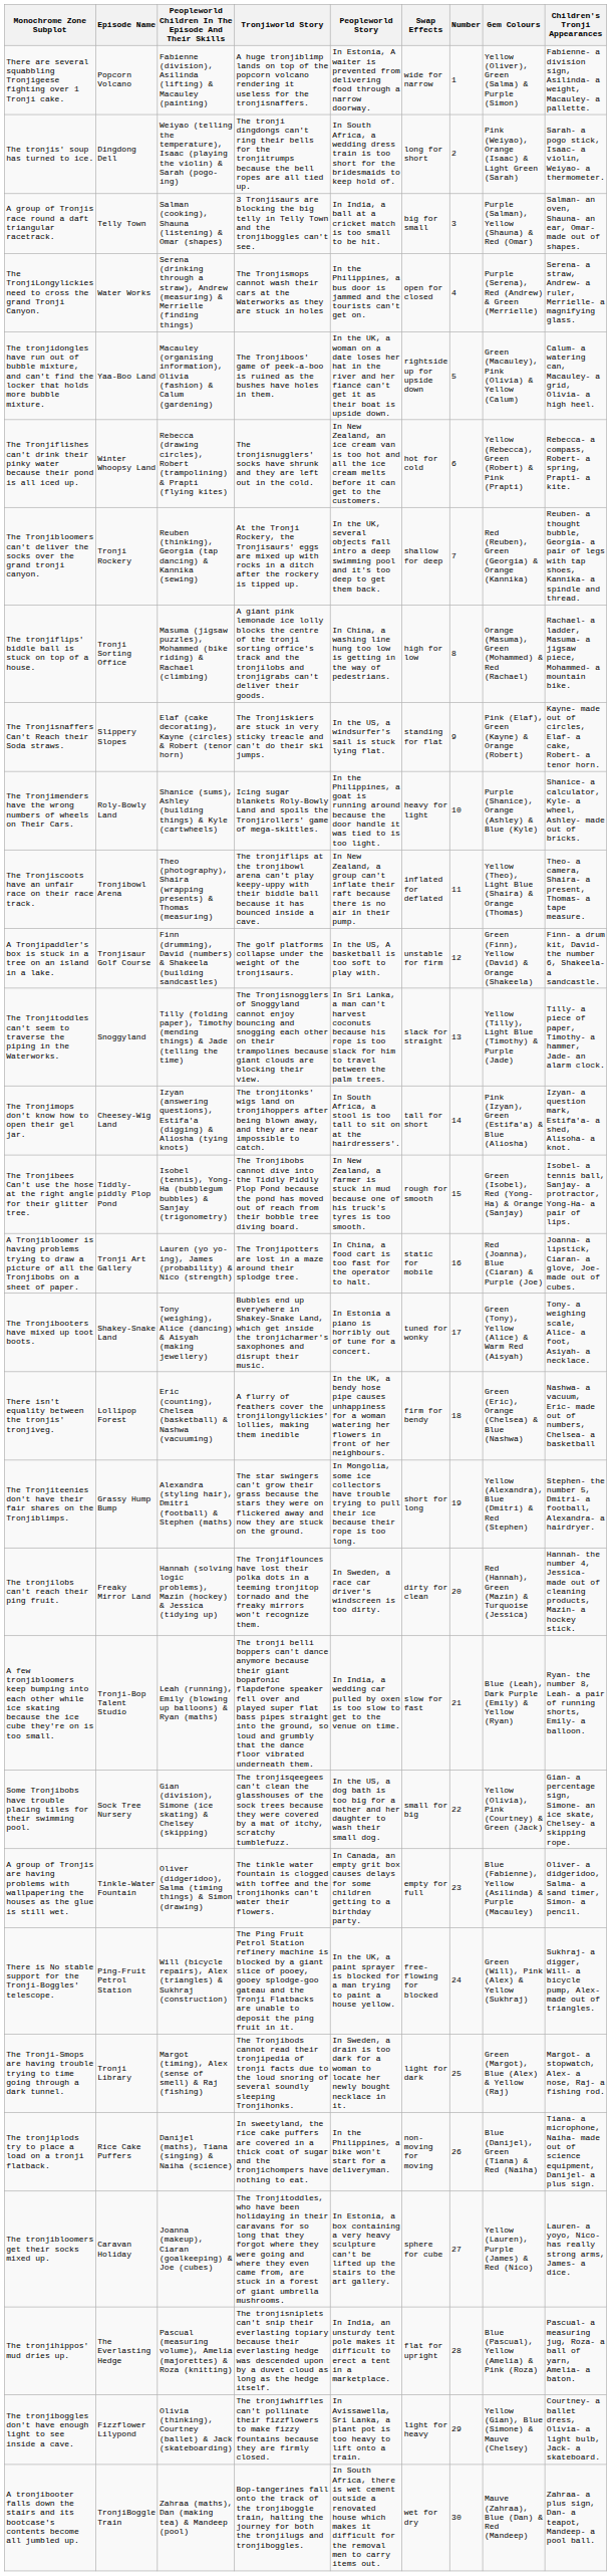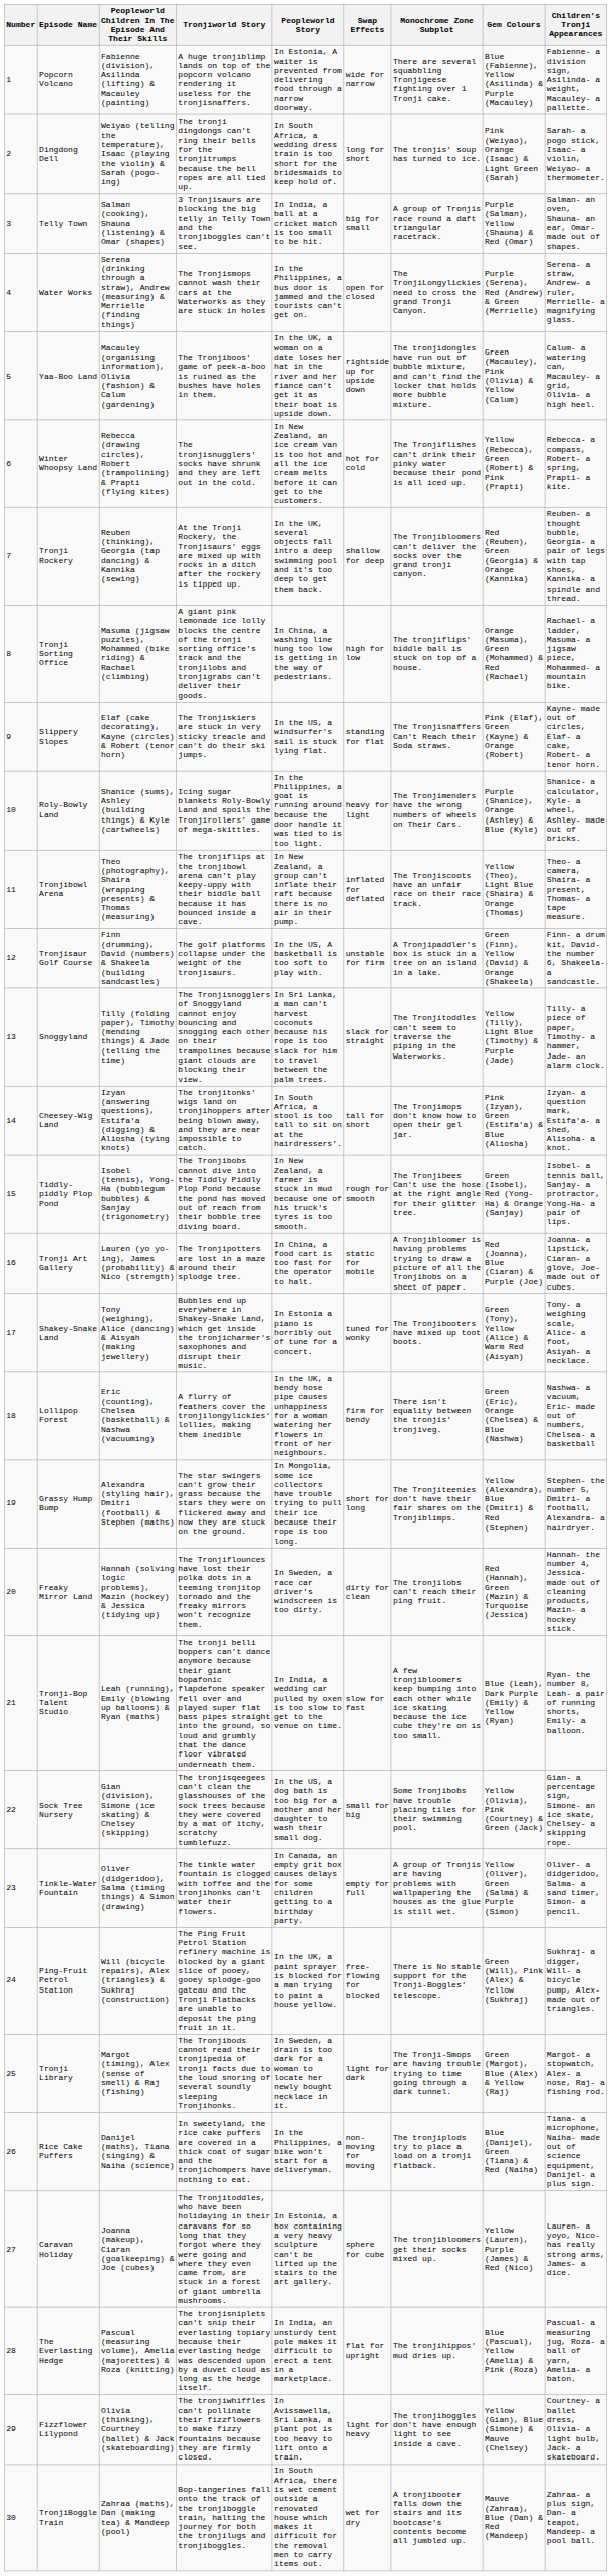columns swapped: Number <-> Monochrome Zone Subplot
Popcorn Volcano | Gem Colours: Yellow (Oliver), Green (Salma) & Purple (Simon) -> Blue (Fabienne), Yellow (Asilinda) & Purple (Macauley)
Tinkle-Water Fountain | Gem Colours: Blue (Fabienne), Yellow (Asilinda) & Purple (Macauley) -> Yellow (Oliver), Green (Salma) & Purple (Simon)
